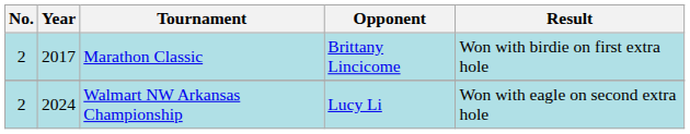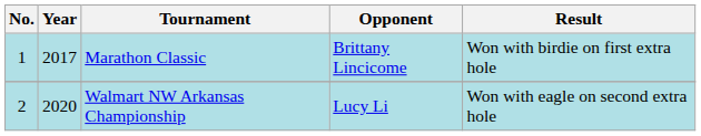Marathon Classic | No.: 2 -> 1
Walmart NW Arkansas Championship | Year: 2024 -> 2020
